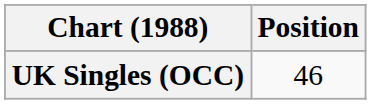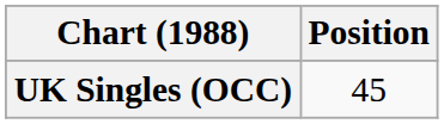UK Singles (OCC) | Position: 46 -> 45
